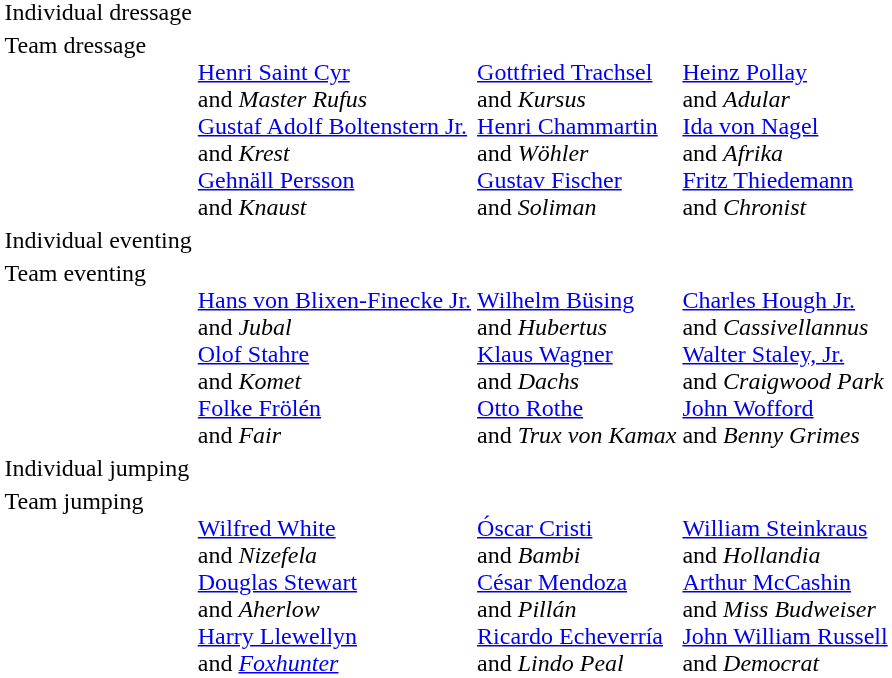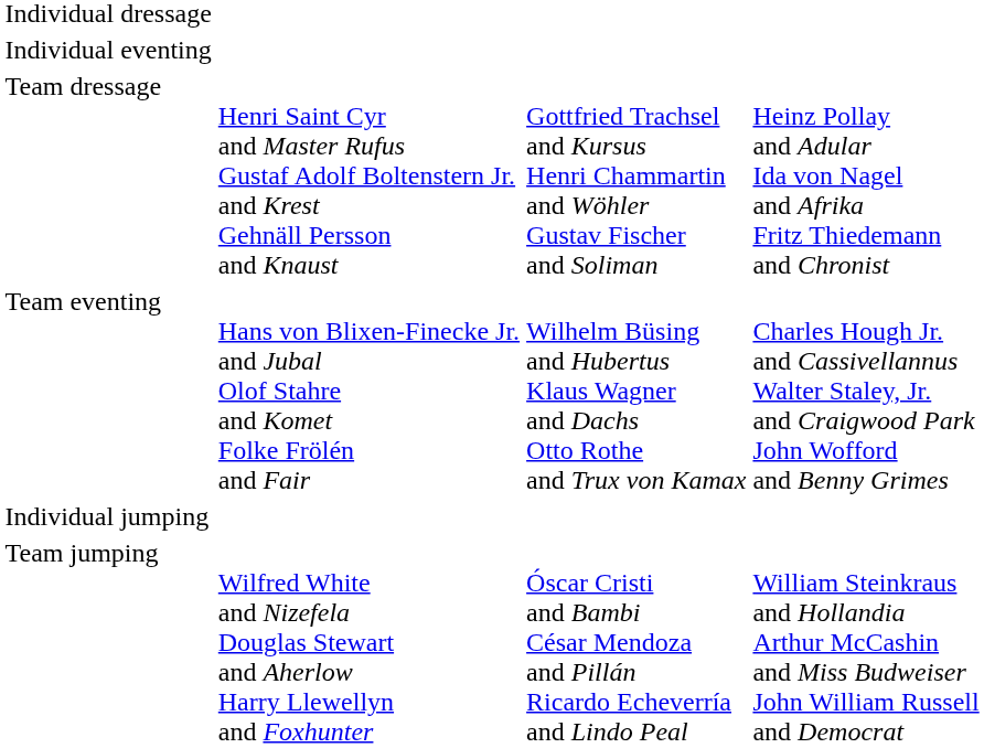rows swapped: Team dressage <-> Individual eventing
